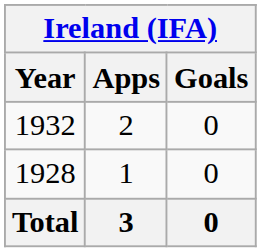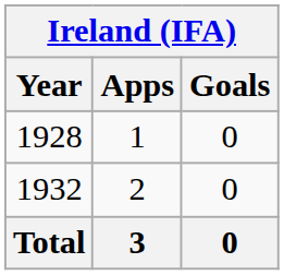rows swapped: 1928 <-> 1932
